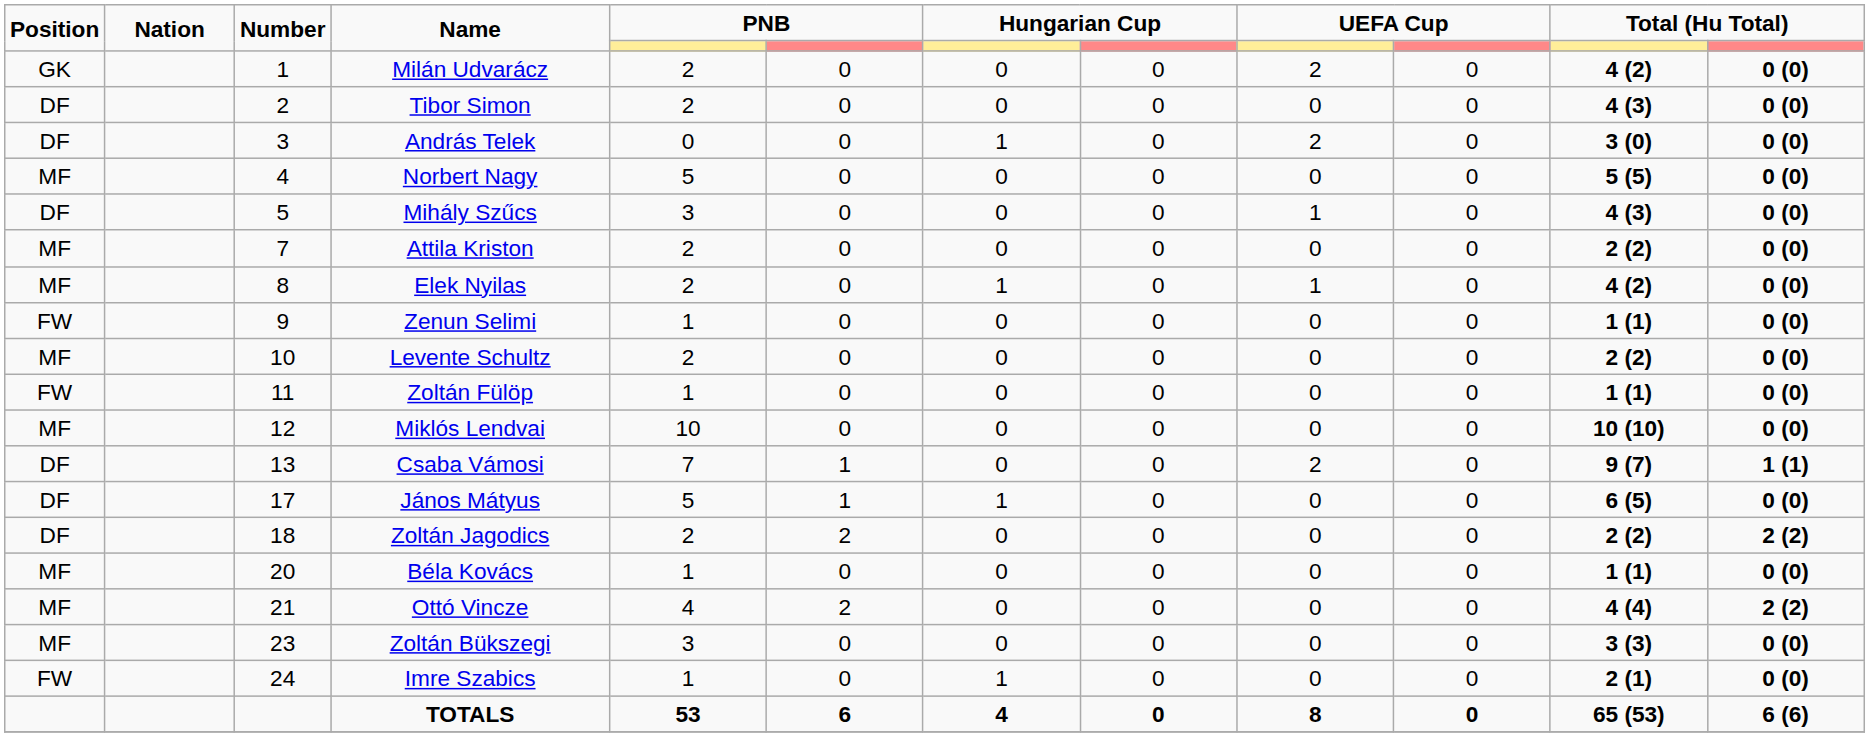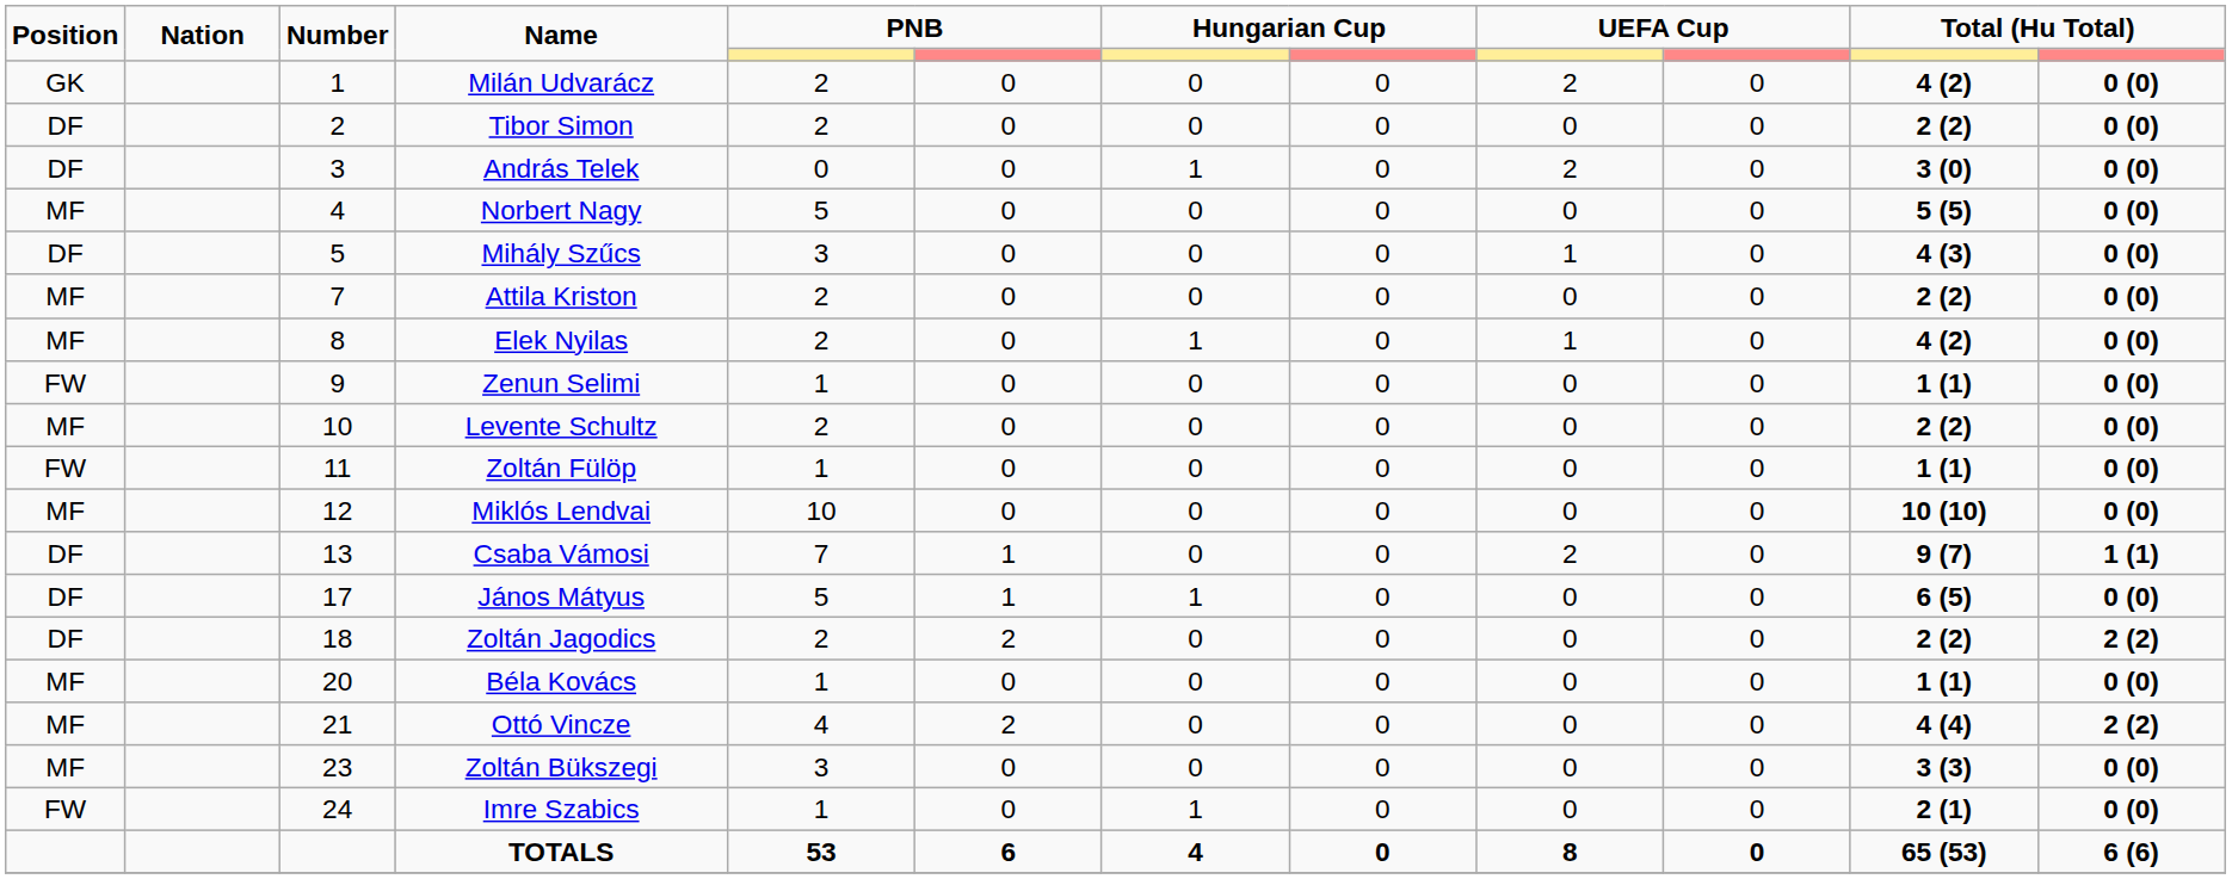Tibor Simon | column 11: 4 (3) -> 2 (2)
